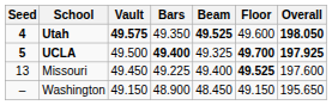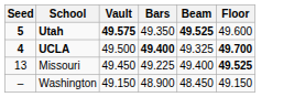- column: Overall | 198.050 | 197.925 | 197.600 | 195.650
Utah | Seed: 4 -> 5
UCLA | Seed: 5 -> 4
